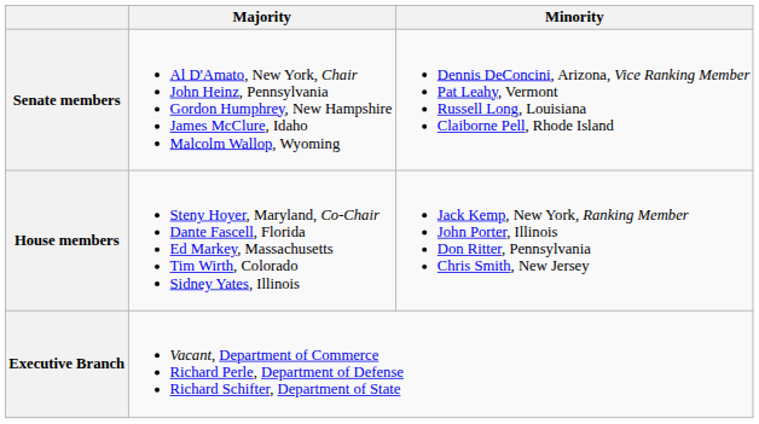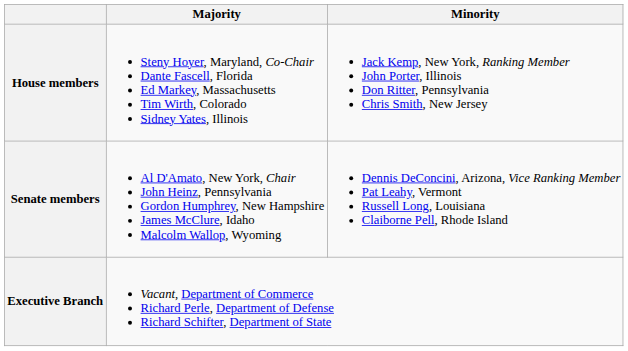rows swapped: Senate members <-> House members
